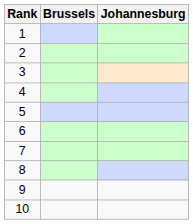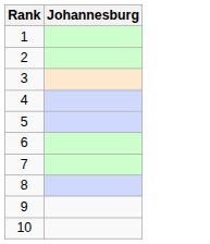- column: Brussels
